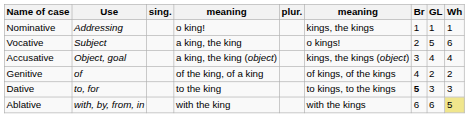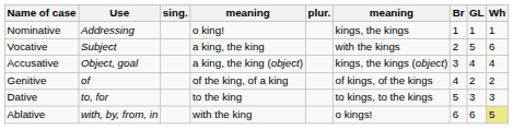Vocative | column 6: o kings! -> with the kings
Dative | Br: bold -> normal
Ablative | column 6: with the kings -> o kings!
